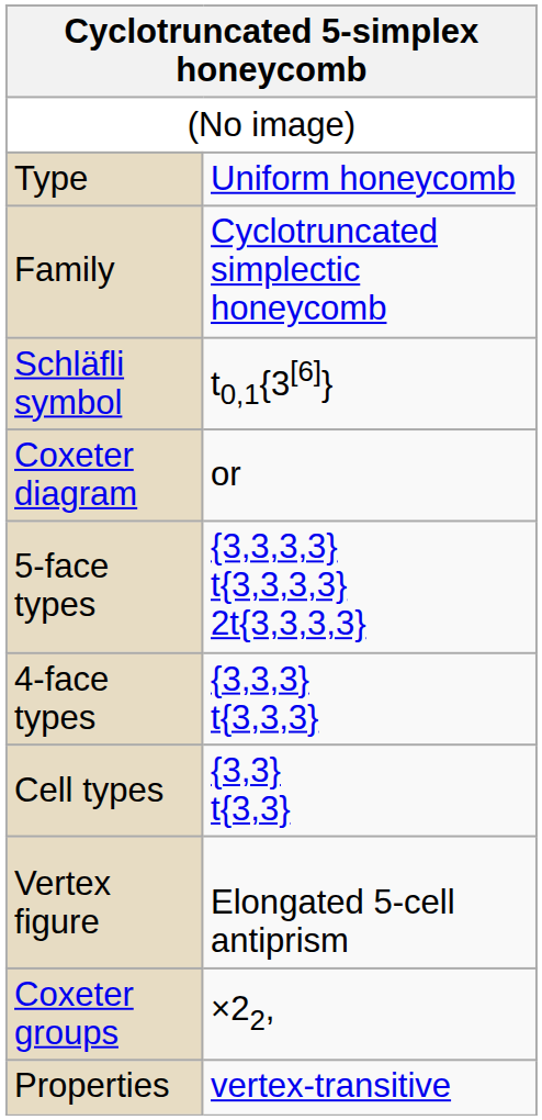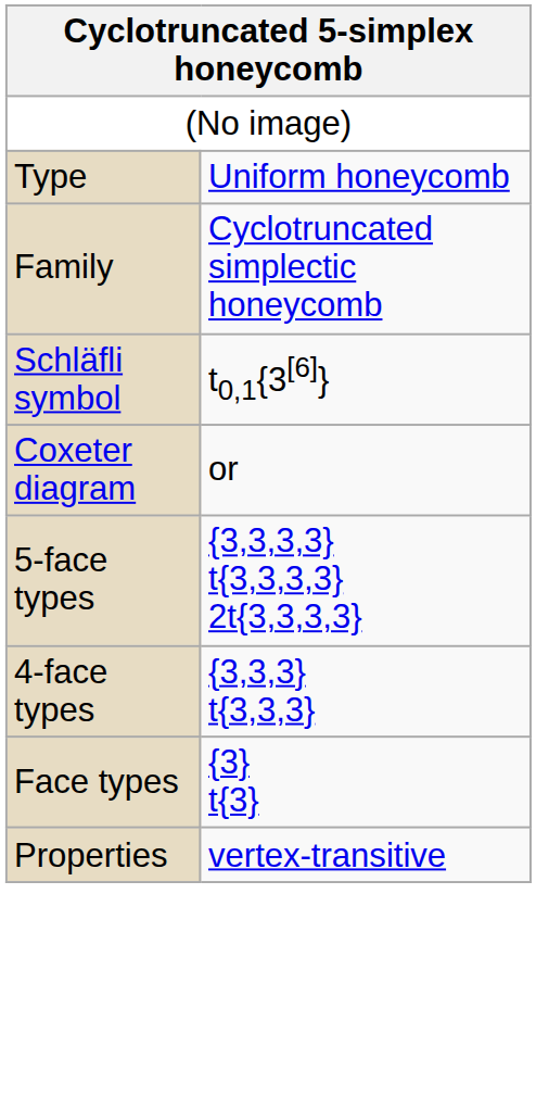- row: Cell types | {3,3} t{3,3}
+ row: Face types | {3} t{3}
- row: Vertex figure | Elongated 5-cell antiprism
- row: Coxeter groups | ×22,
